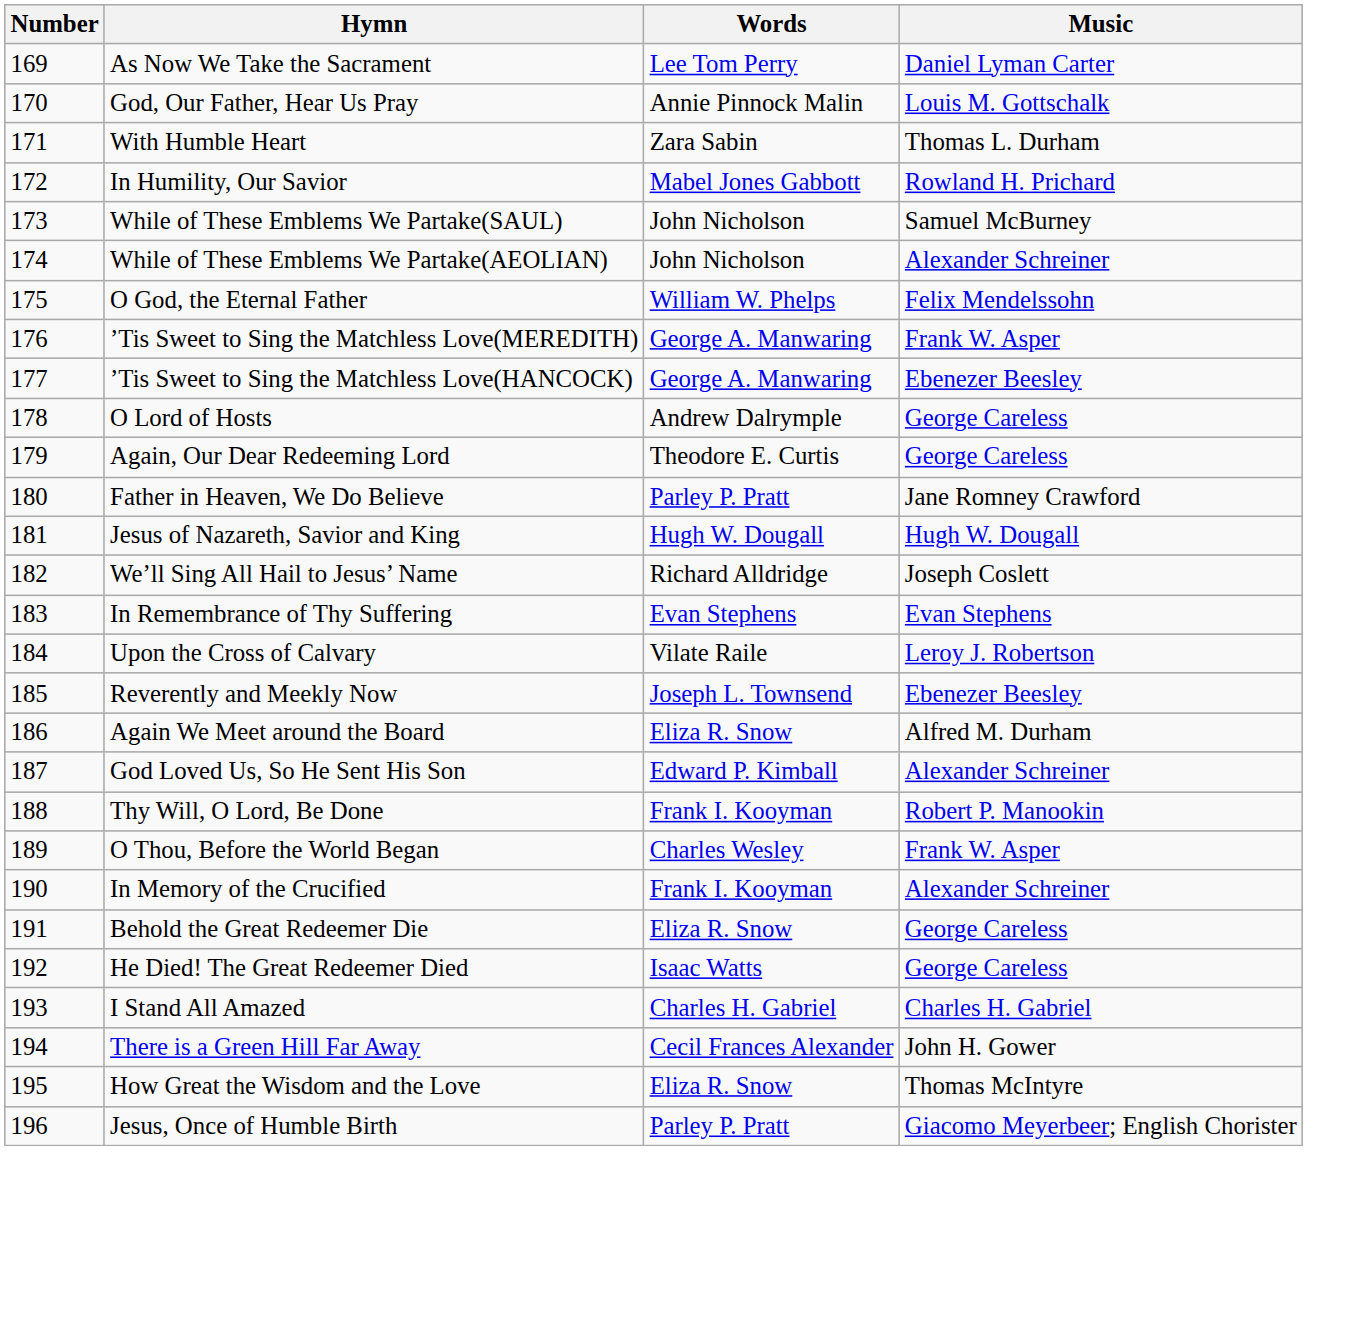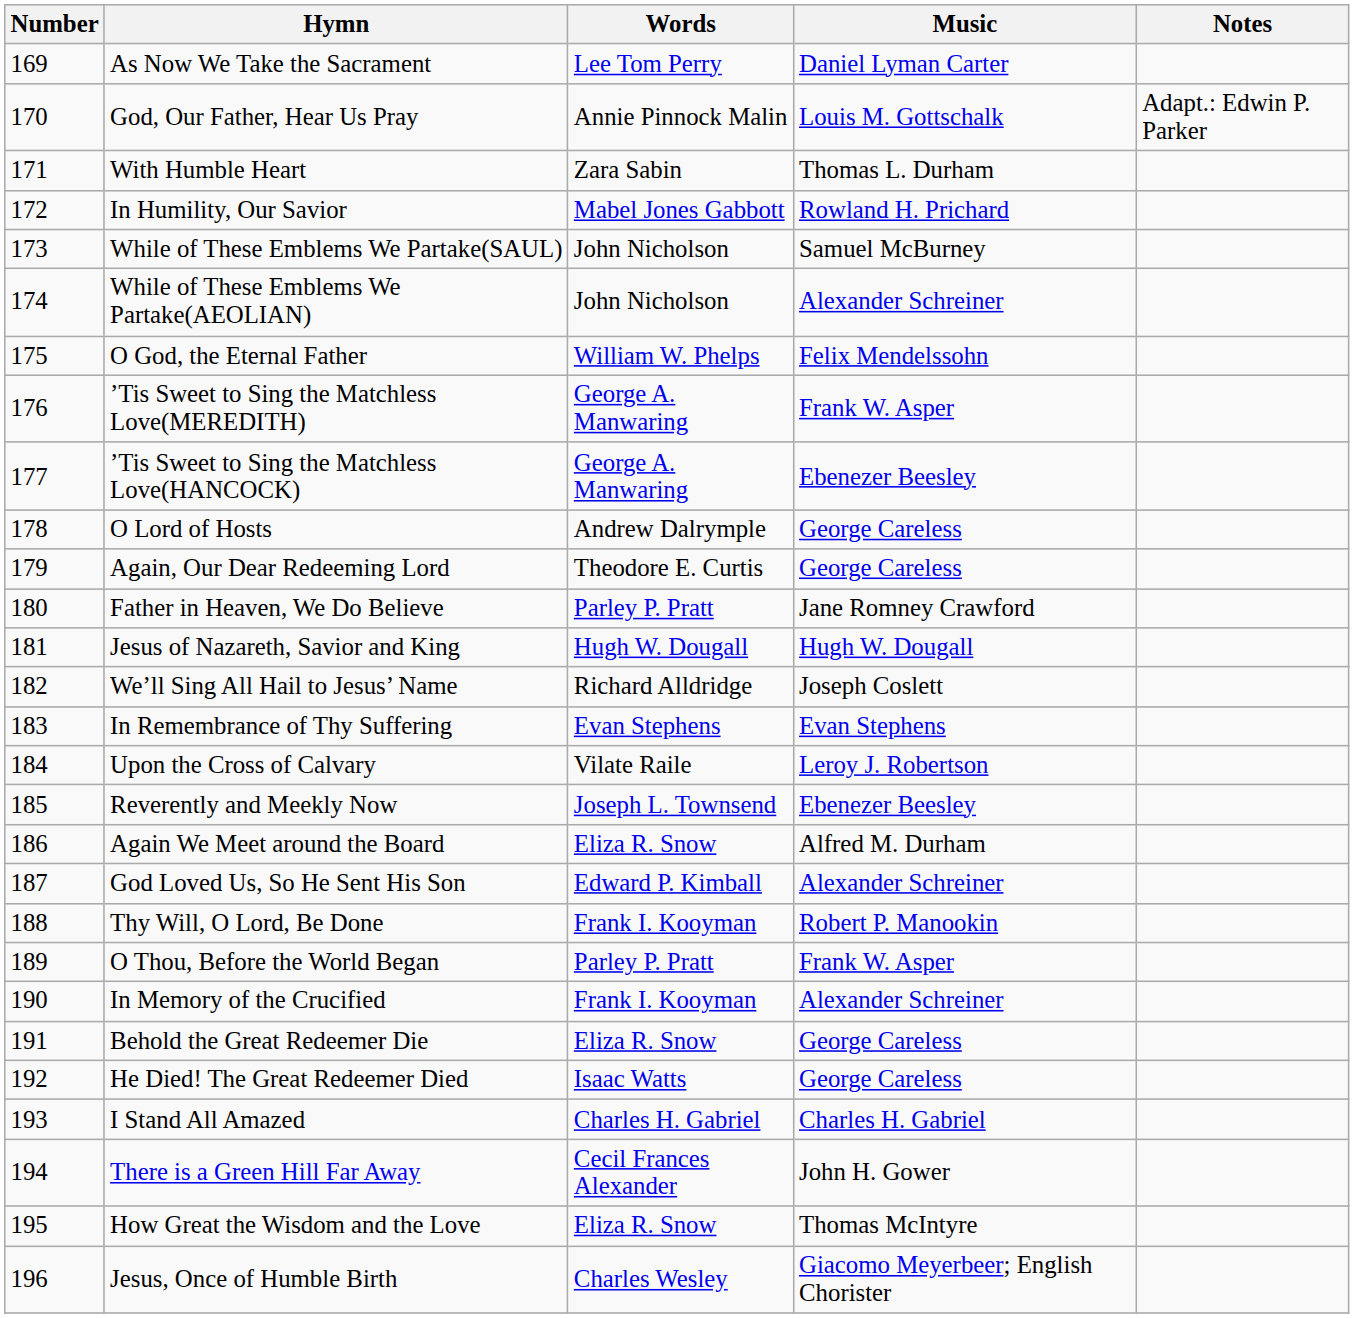+ column: Notes | Adapt.: Edwin P. Parker
O Thou, Before the World Began | Words: Charles Wesley -> Parley P. Pratt
Jesus, Once of Humble Birth | Words: Parley P. Pratt -> Charles Wesley
